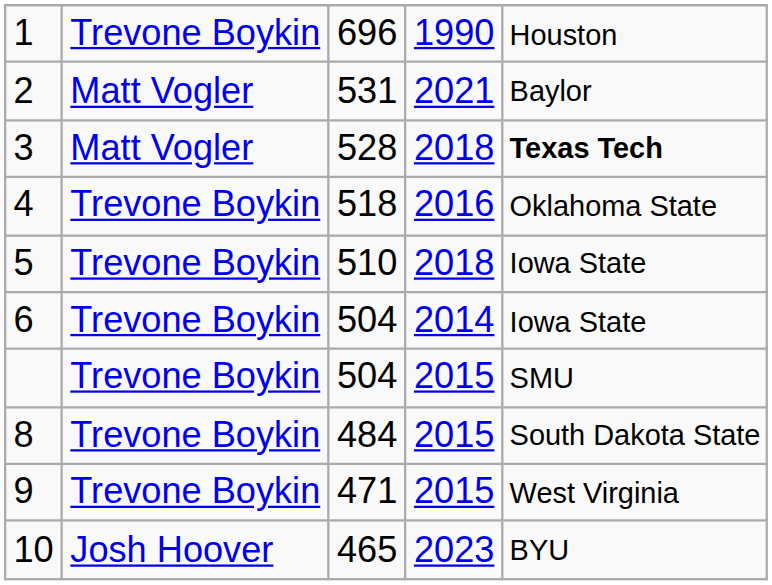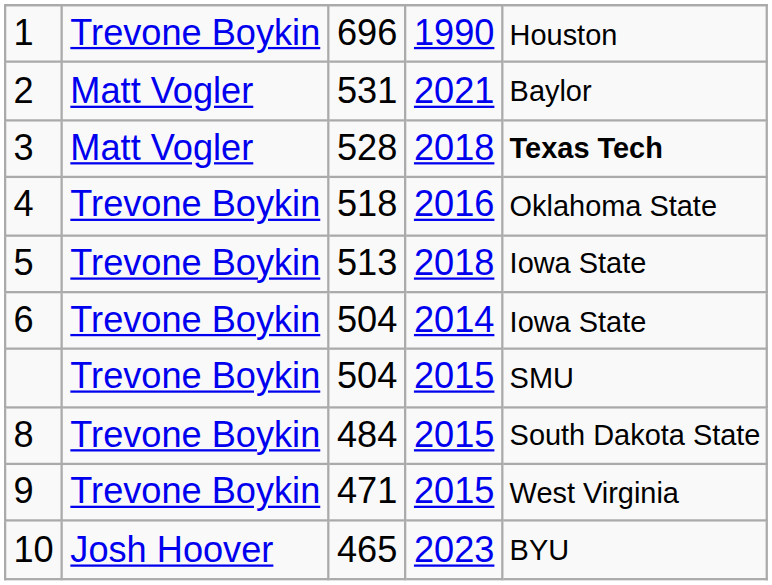5 | column 3: 510 -> 513
